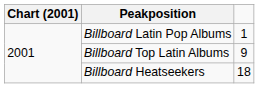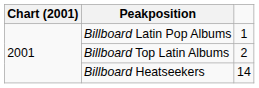Billboard Top Latin Albums | column 3: 9 -> 2
Billboard Heatseekers | column 3: 18 -> 14
